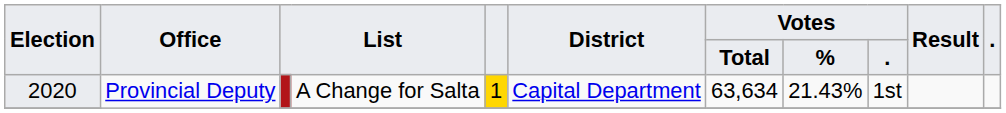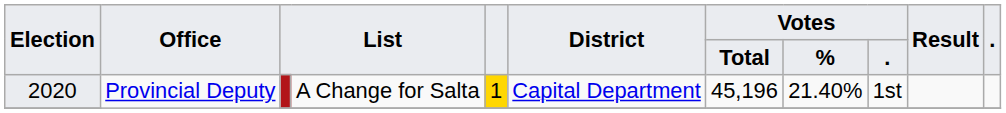Provincial Deputy / A Change for Salta | Votes / Total: 63,634 -> 45,196
Provincial Deputy / A Change for Salta | Votes / %: 21.43% -> 21.40%
